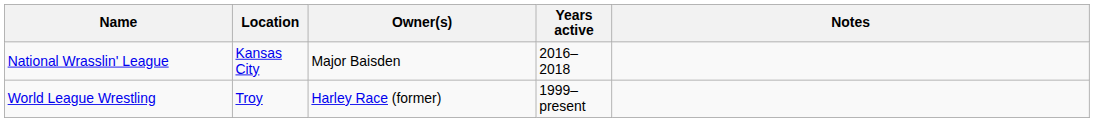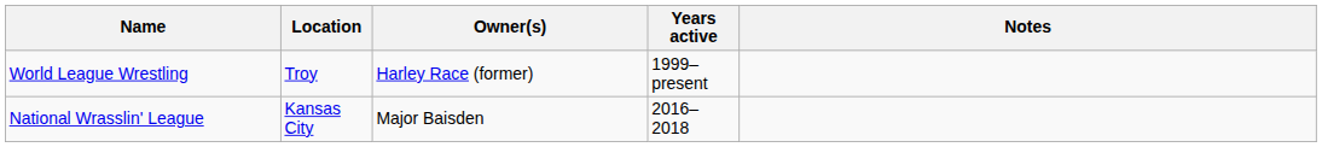rows swapped: National Wrasslin' League <-> World League Wrestling
